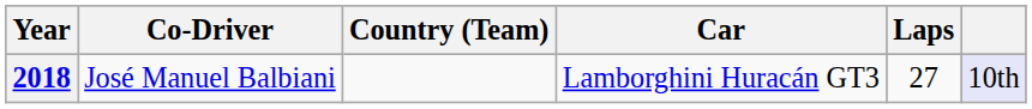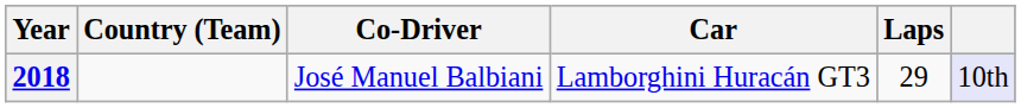columns swapped: Country (Team) <-> Co-Driver
2018 | Laps: 27 -> 29
